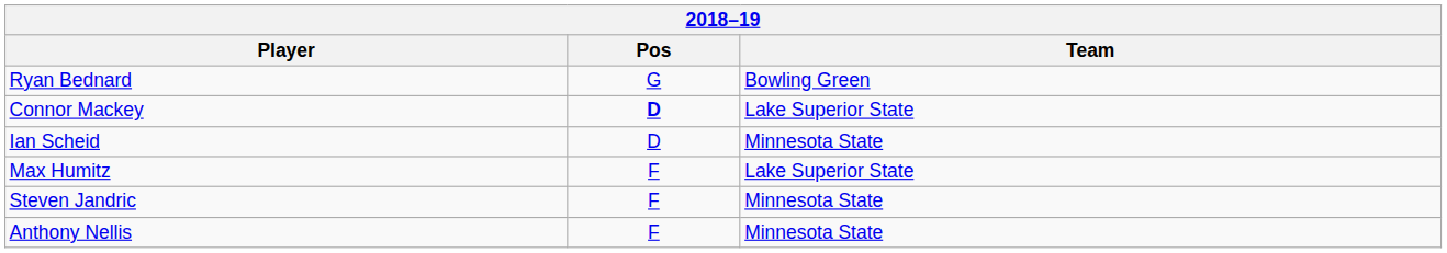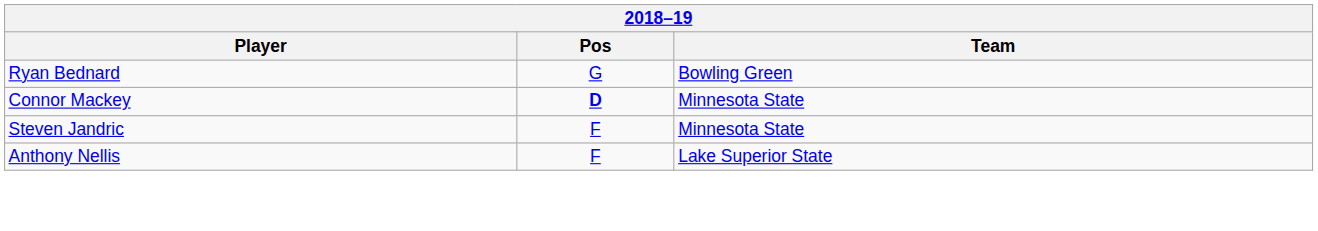Connor Mackey | Team: Lake Superior State -> Minnesota State
- row: Ian Scheid | D | Minnesota State
- row: Max Humitz | F | Lake Superior State
Anthony Nellis | Team: Minnesota State -> Lake Superior State
